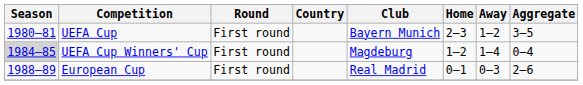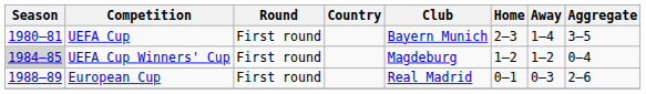UEFA Cup | Away: 1–2 -> 1–4
UEFA Cup Winners' Cup | Away: 1–4 -> 1–2
